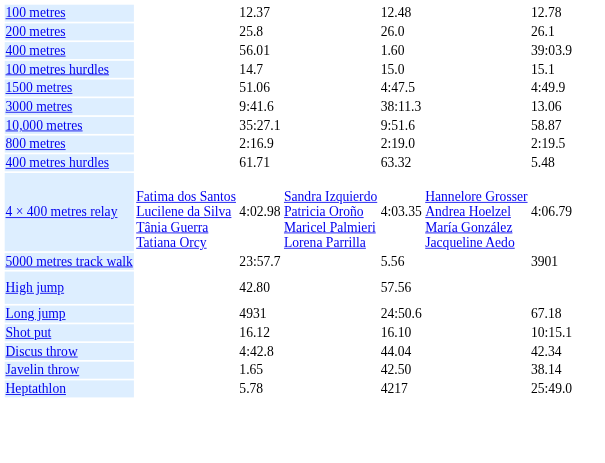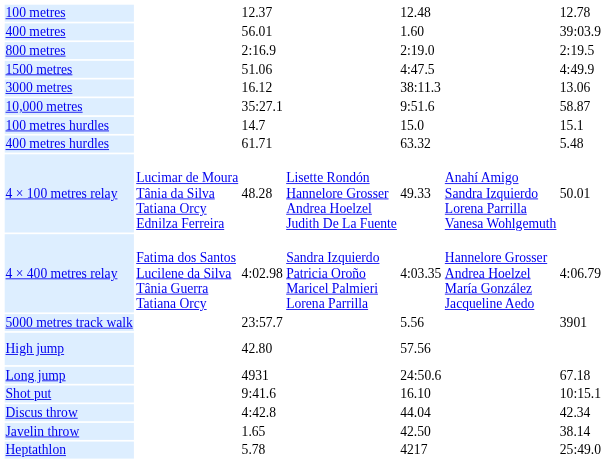- row: 200 metres | 25.8 | 26.0 | 26.1
rows swapped: 800 metres <-> 100 metres hurdles
3000 metres | column 3: 9:41.6 -> 16.12
+ row: 4 × 100 metres relay | Lucimar de Moura Tânia da Silva Tatiana Orcy Ednilza Ferreira | 48.28 | Lisette Rondón Hannelore Grosser Andrea Hoelzel Judith De La Fuente | 49.33 | Anahí Amigo Sandra Izquierdo Lorena Parrilla Vanesa Wohlgemuth | 50.01
Shot put | column 3: 16.12 -> 9:41.6
